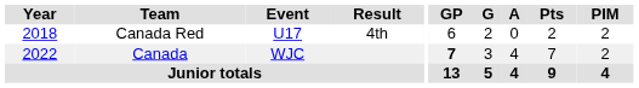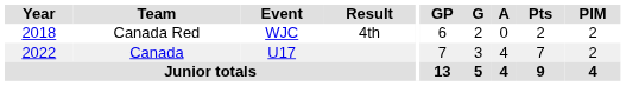Canada Red | Event: U17 -> WJC
Canada | Event: WJC -> U17
Canada | GP: bold -> normal
